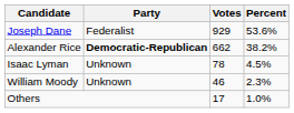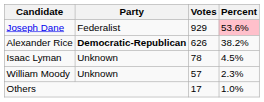Joseph Dane | Percent: no background -> pink background
Alexander Rice | Votes: 662 -> 626
William Moody | Votes: 46 -> 57
